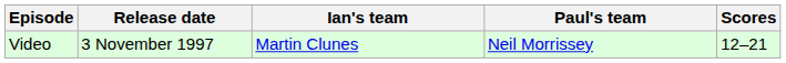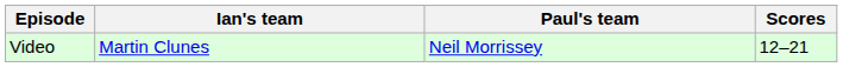- column: Release date | 3 November 1997
